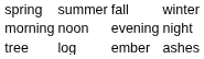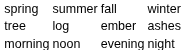rows swapped: morning <-> tree
